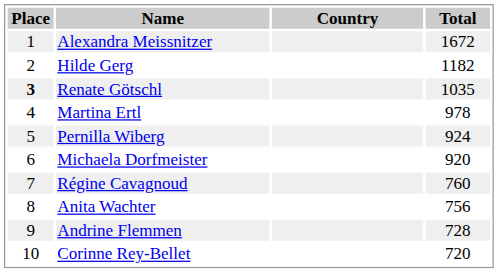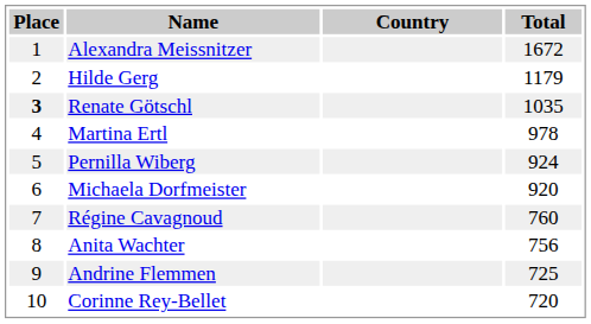Hilde Gerg | Total: 1182 -> 1179
Andrine Flemmen | Total: 728 -> 725
